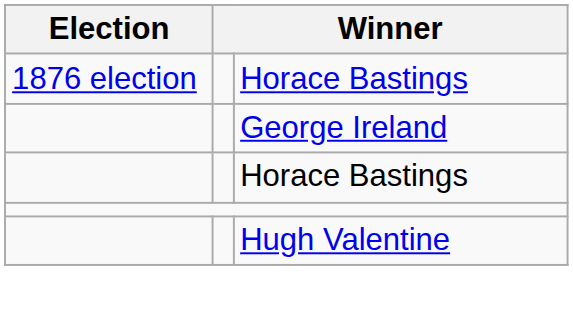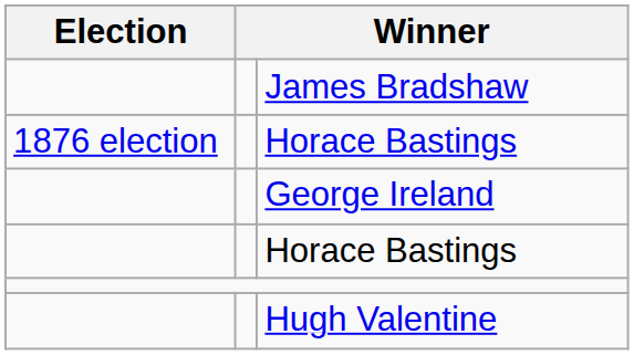+ row: James Bradshaw
